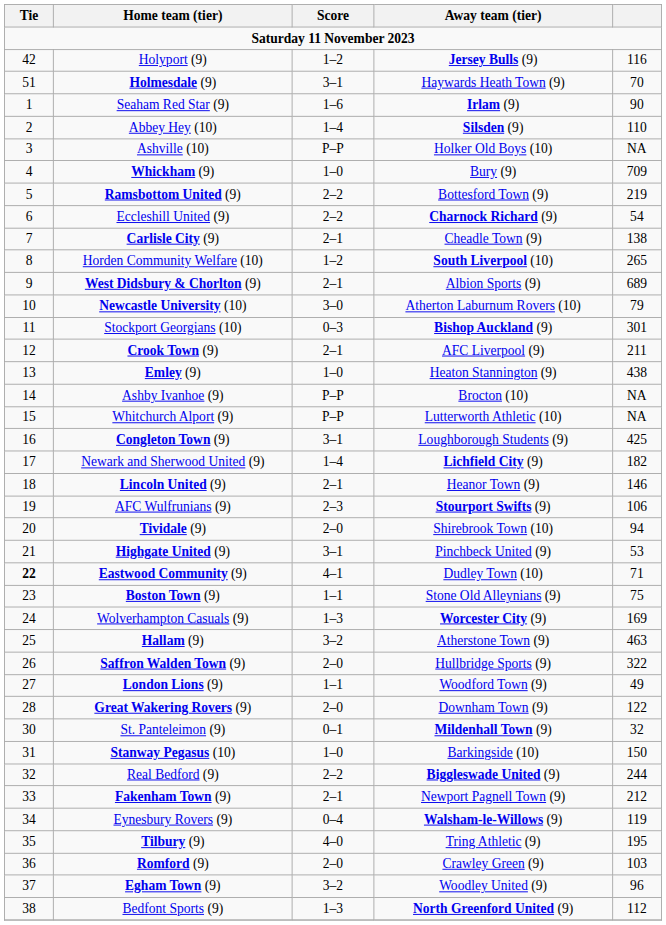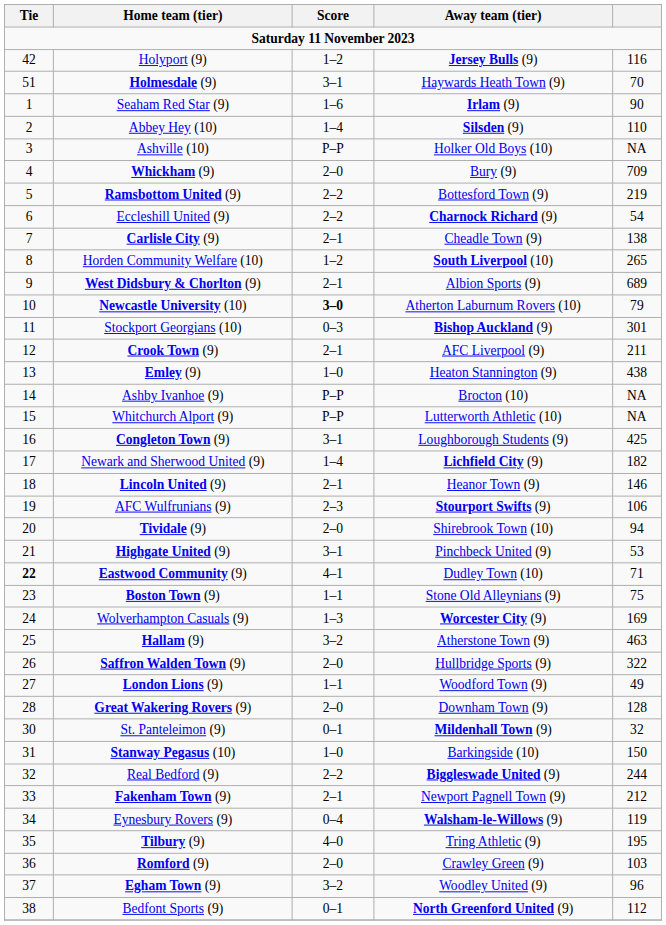Whickham (9) | Score: 1–0 -> 2–0
Newcastle University (10) | Score: normal -> bold
Great Wakering Rovers (9) | column 5: 122 -> 128
Bedfont Sports (9) | Score: 1–3 -> 0–1
